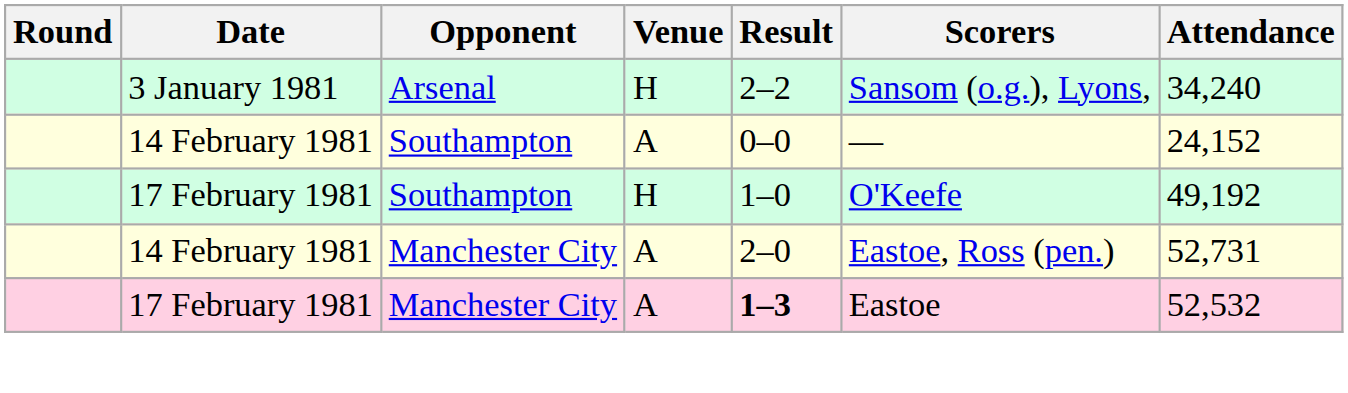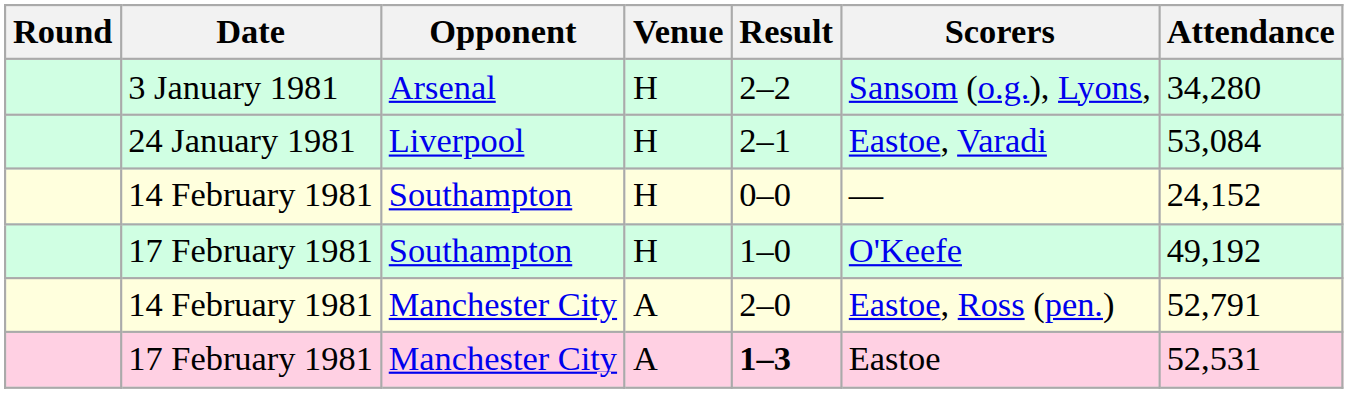3 January 1981 | Attendance: 34,240 -> 34,280
+ row: 24 January 1981 | Liverpool | H | 2–1 | Eastoe, Varadi | 53,084
14 February 1981 / Southampton | Venue: A -> H
14 February 1981 / Manchester City | Attendance: 52,731 -> 52,791
17 February 1981 / Manchester City | Attendance: 52,532 -> 52,531
